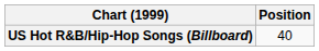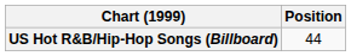US Hot R&B/Hip-Hop Songs (Billboard) | Position: 40 -> 44
